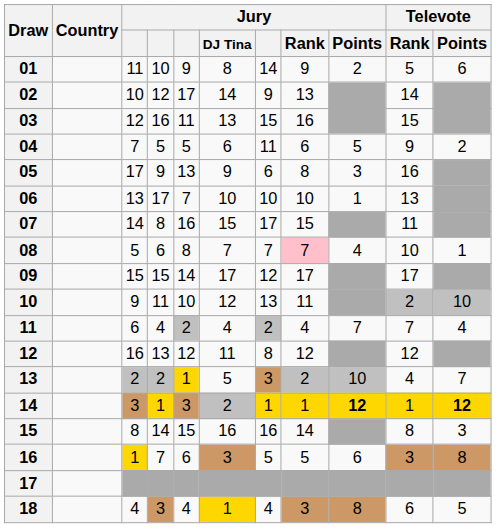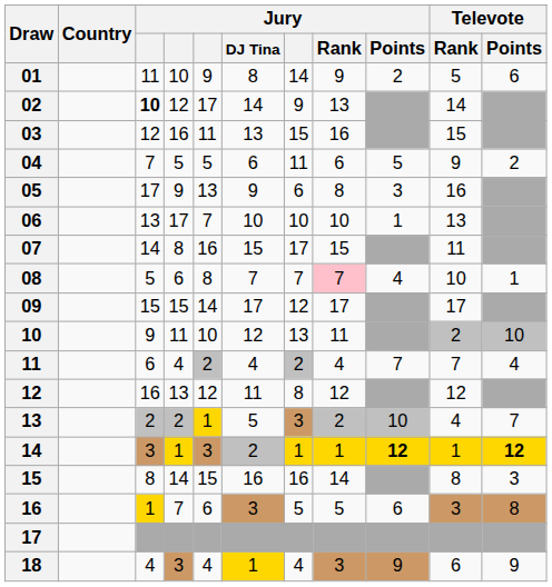02 | column 3: normal -> bold
18 | Jury / Points: 8 -> 9
18 | Televote / Points: 5 -> 9
